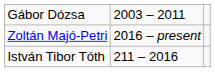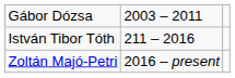rows swapped: István Tibor Tóth <-> Zoltán Majó-Petri
